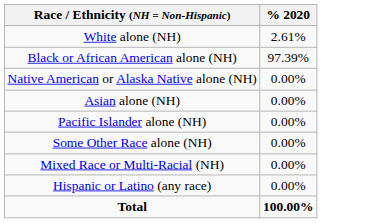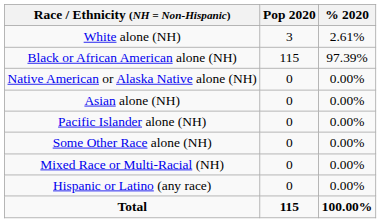+ column: Pop 2020 | 3 | 115 | 0 | 0 | 0 | 0 | 0 | 0 | 115
